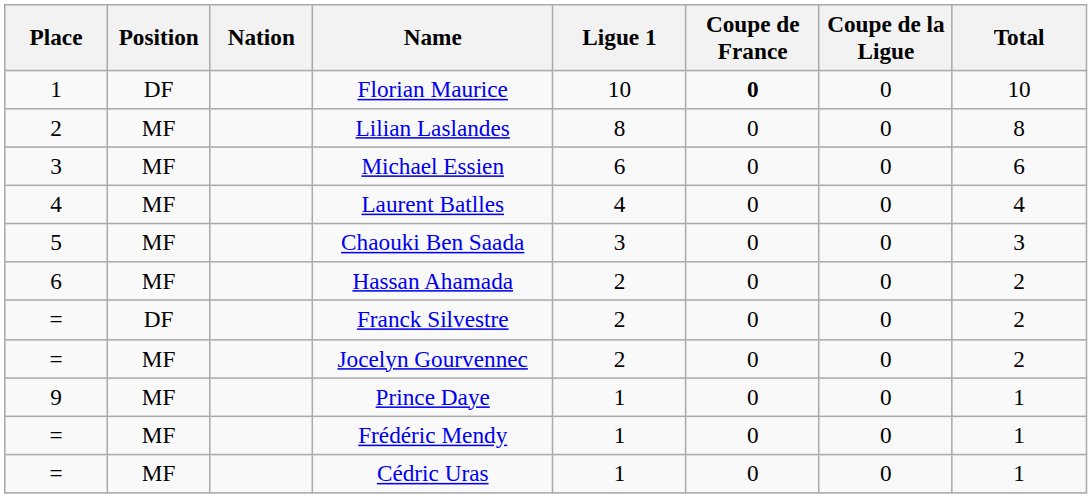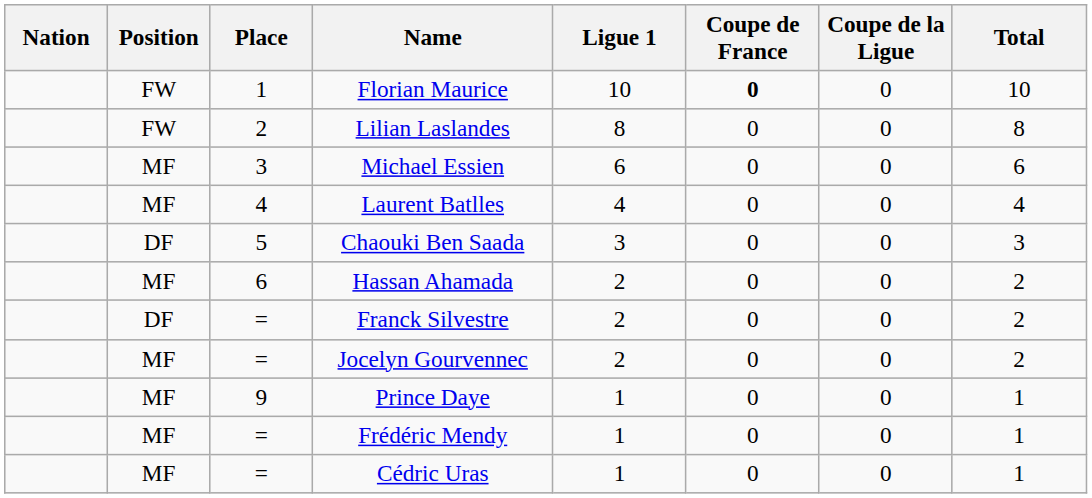columns swapped: Place <-> Nation
Florian Maurice | Position: DF -> FW
Lilian Laslandes | Position: MF -> FW
Chaouki Ben Saada | Position: MF -> DF
